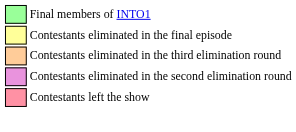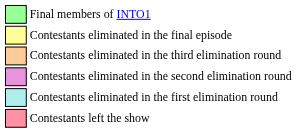+ row: Contestants eliminated in the first elimination round
